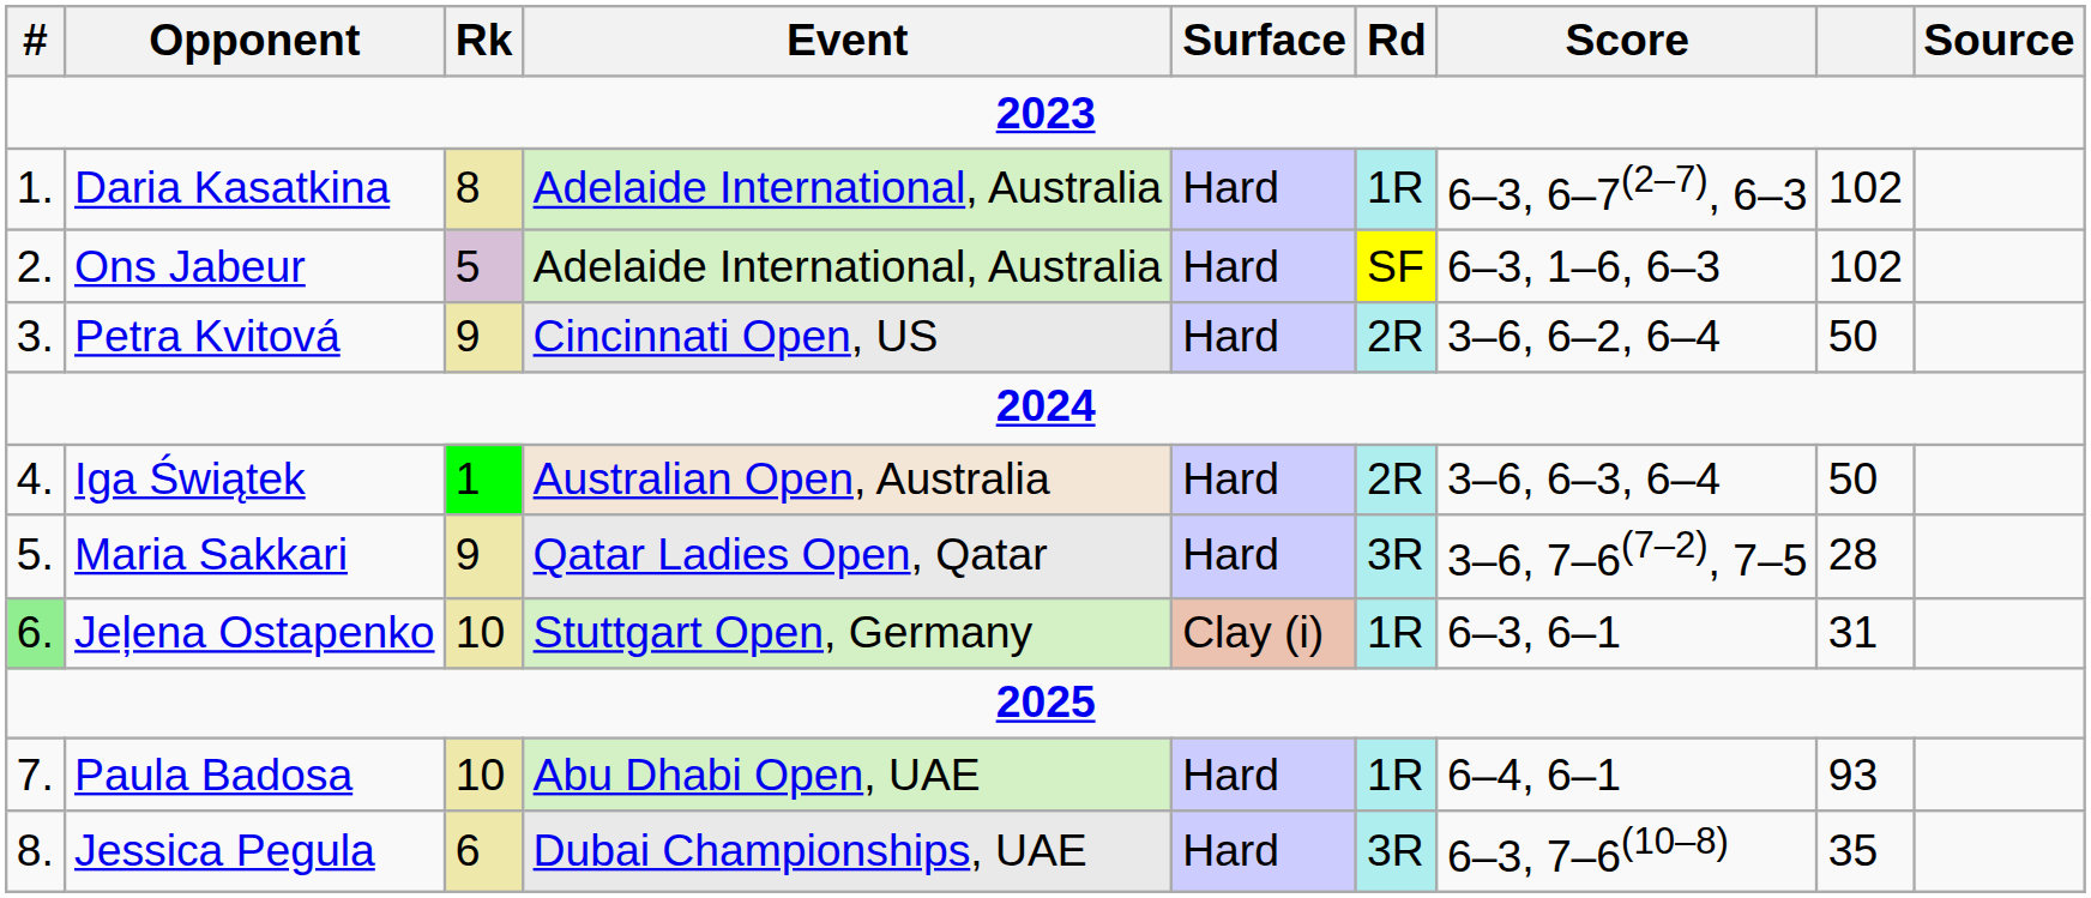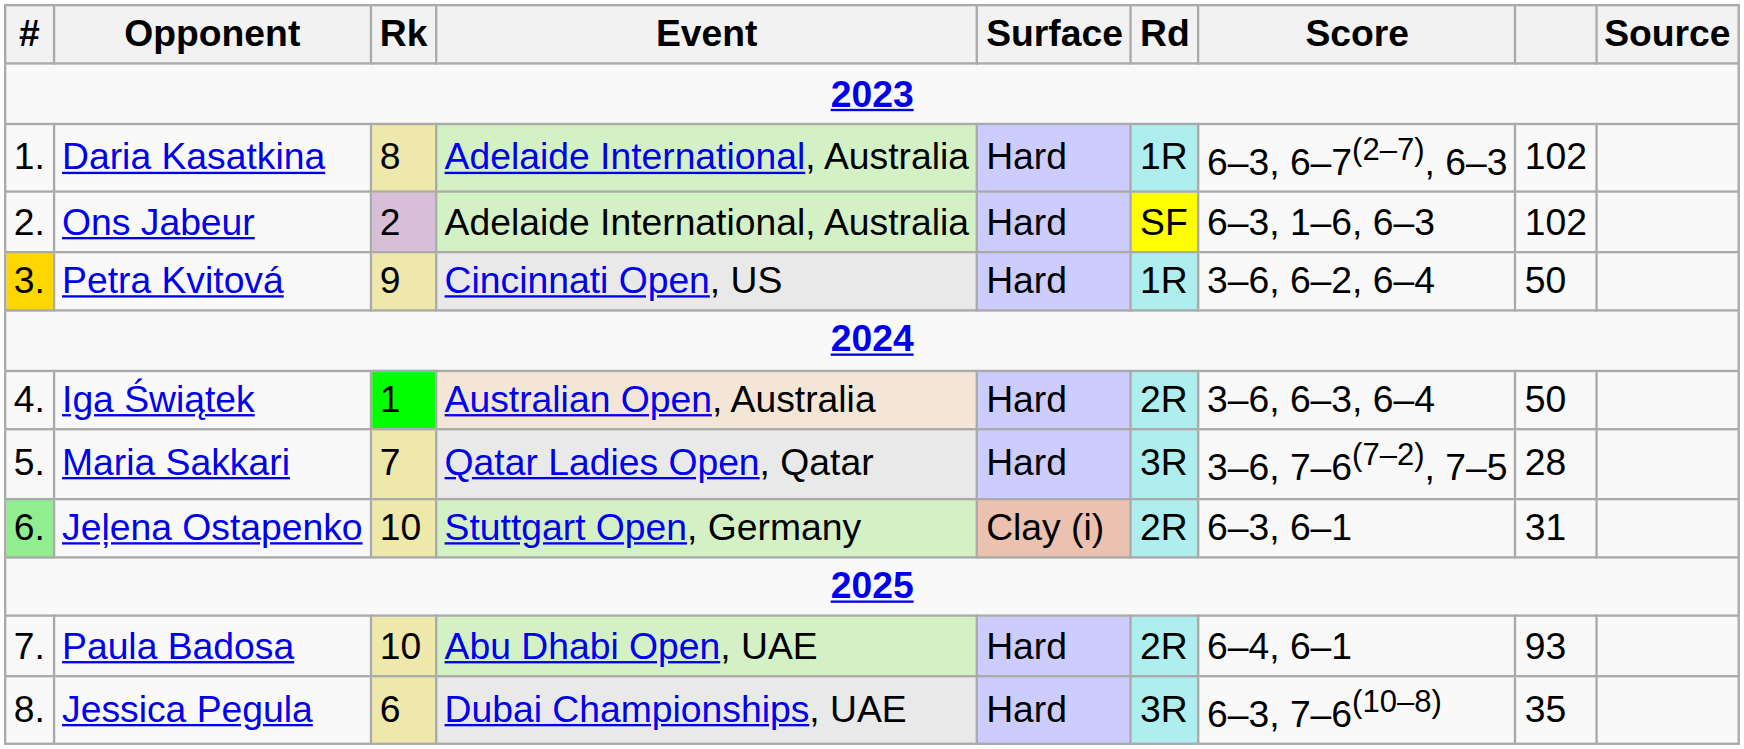Ons Jabeur | Rk: 5 -> 2
Petra Kvitová | #: no background -> gold background
Petra Kvitová | Rd: 2R -> 1R
Maria Sakkari | Rk: 9 -> 7
Jeļena Ostapenko | Rd: 1R -> 2R
Paula Badosa | Rd: 1R -> 2R
